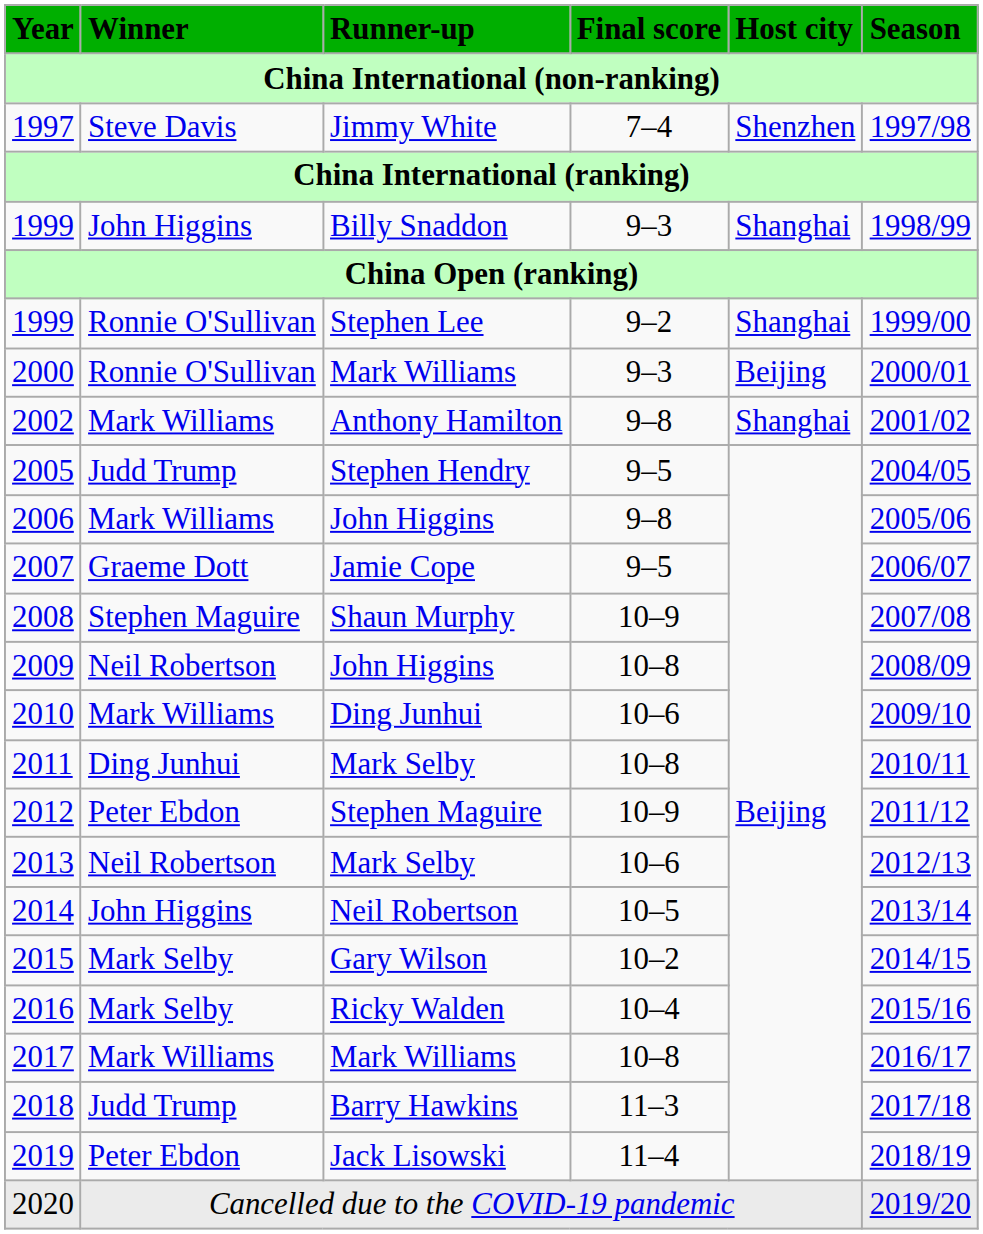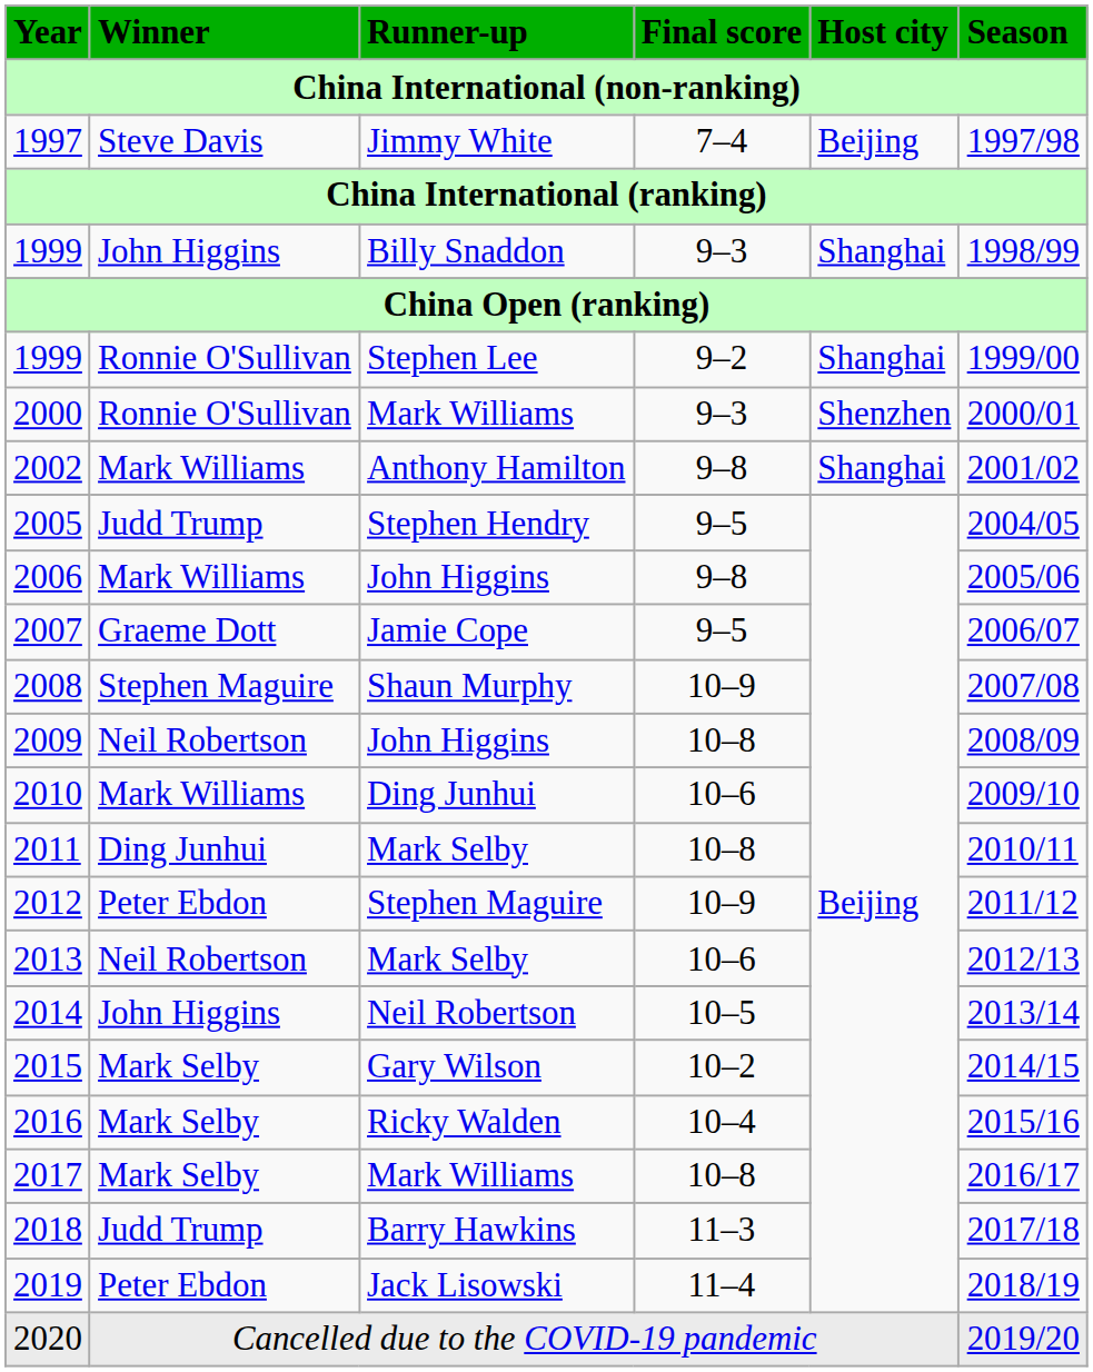1997 | Host city: Shenzhen -> Beijing
2000 | Host city: Beijing -> Shenzhen
2017 | Winner: Mark Williams -> Mark Selby
